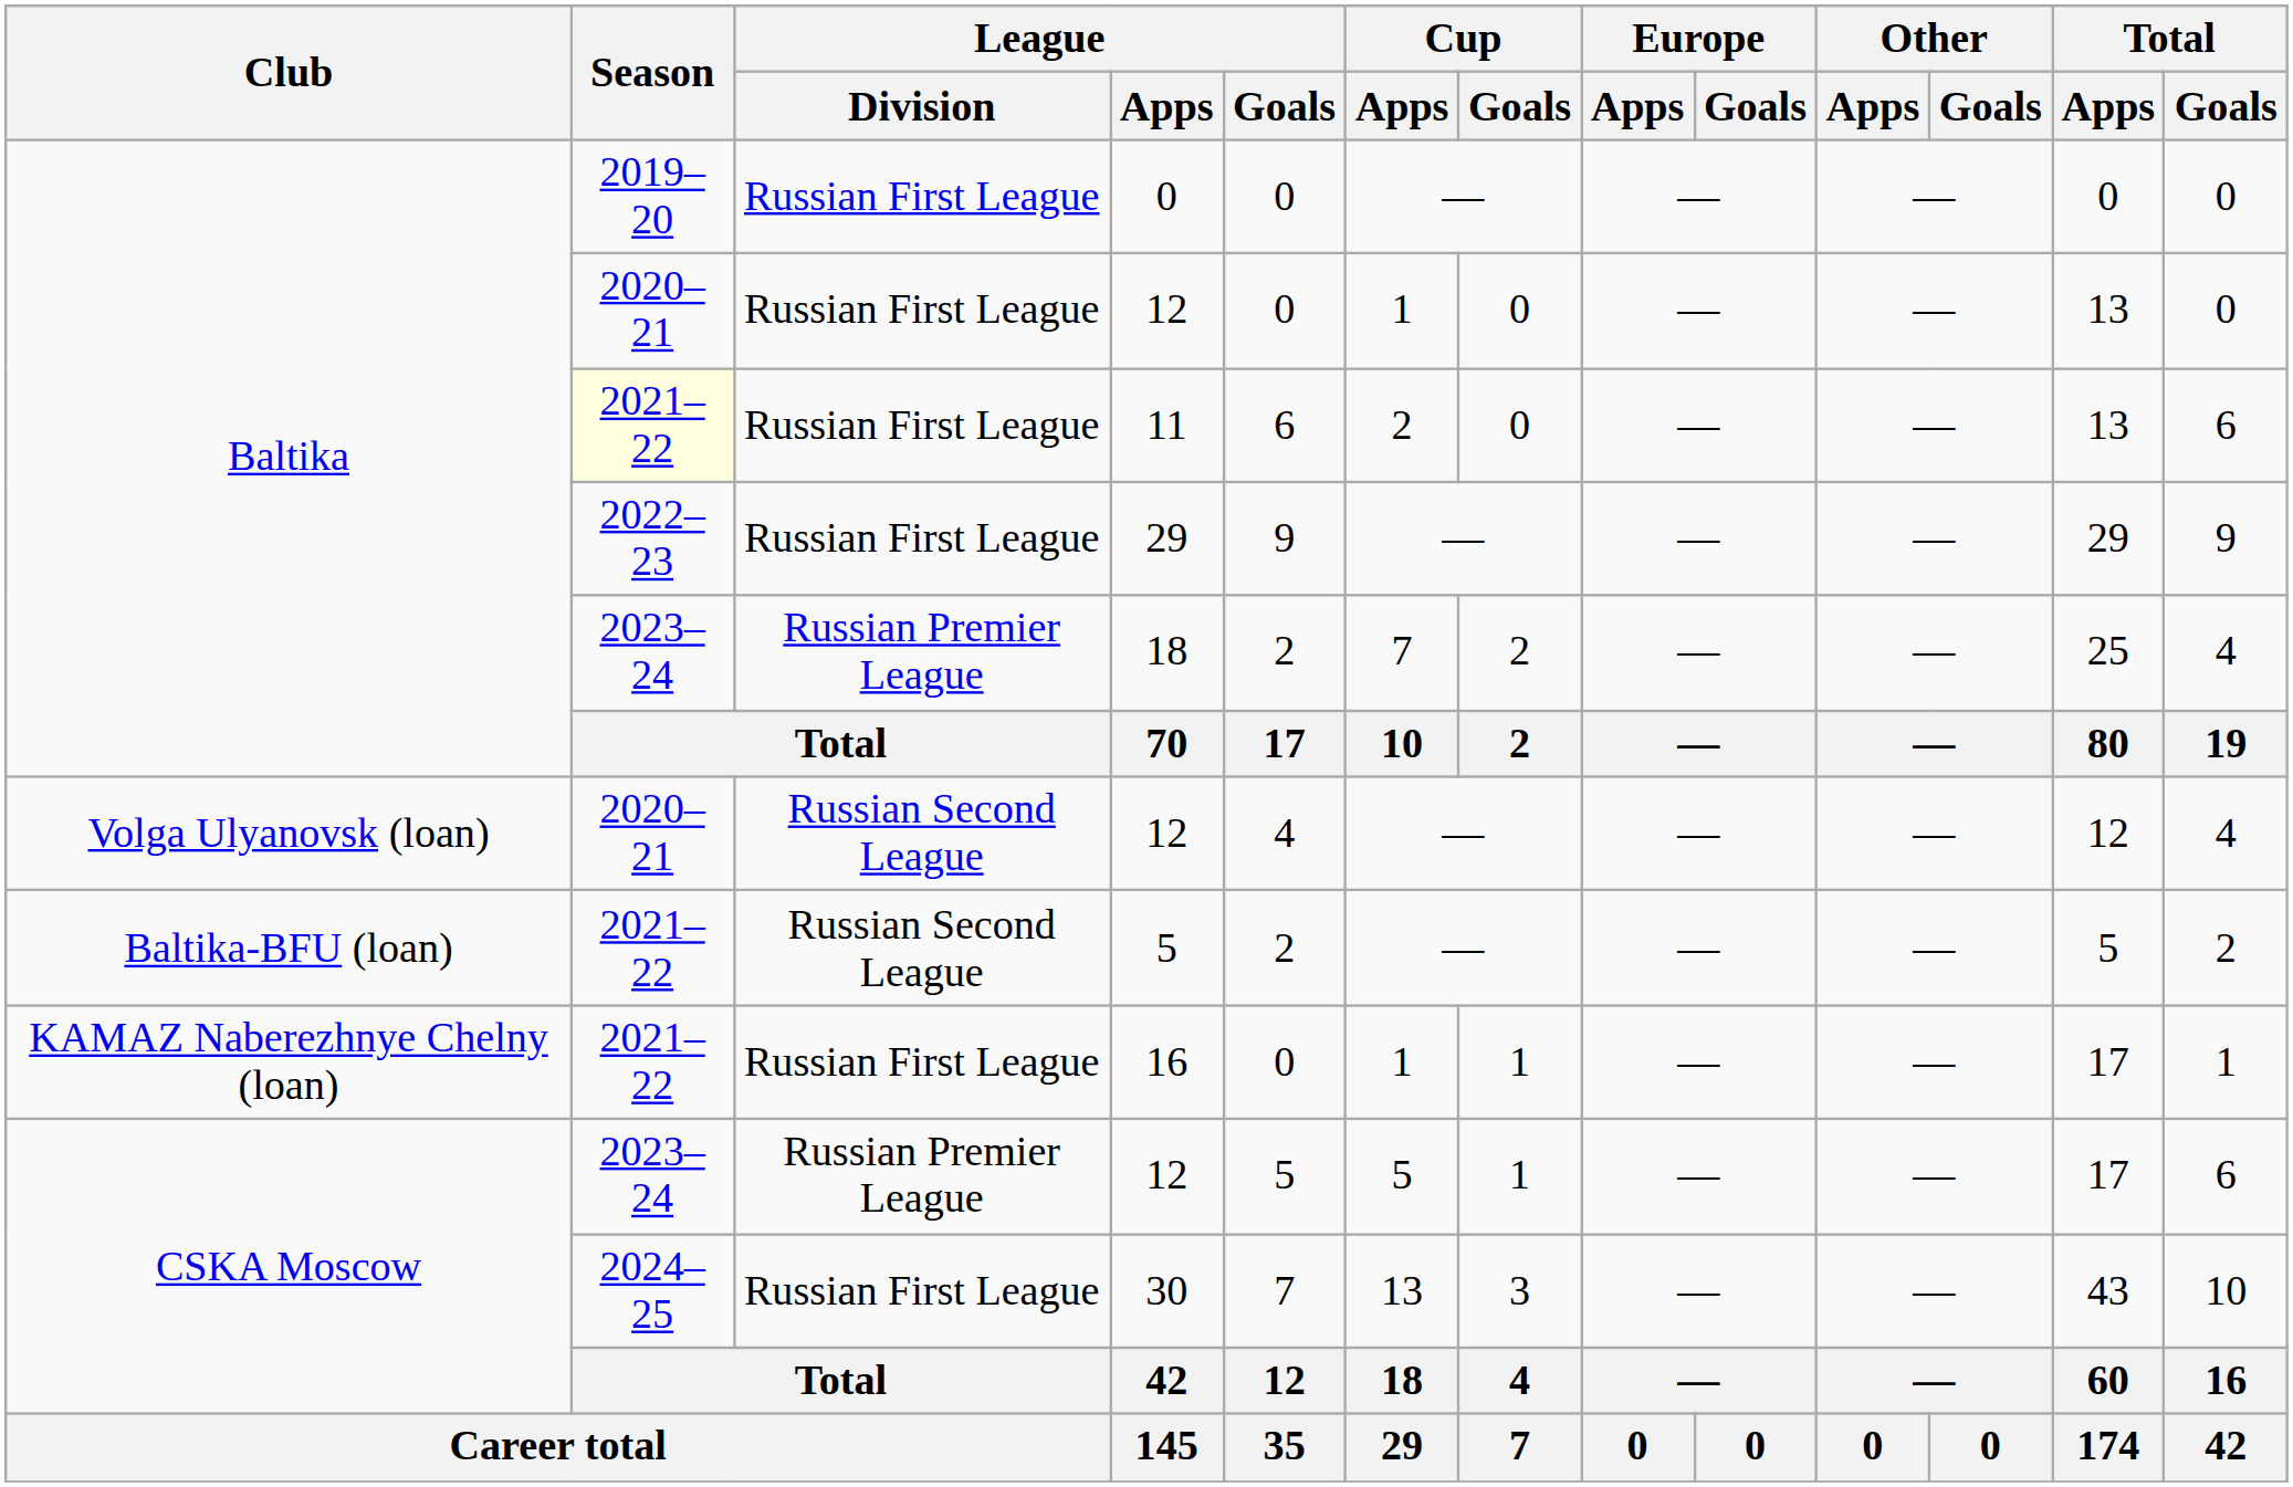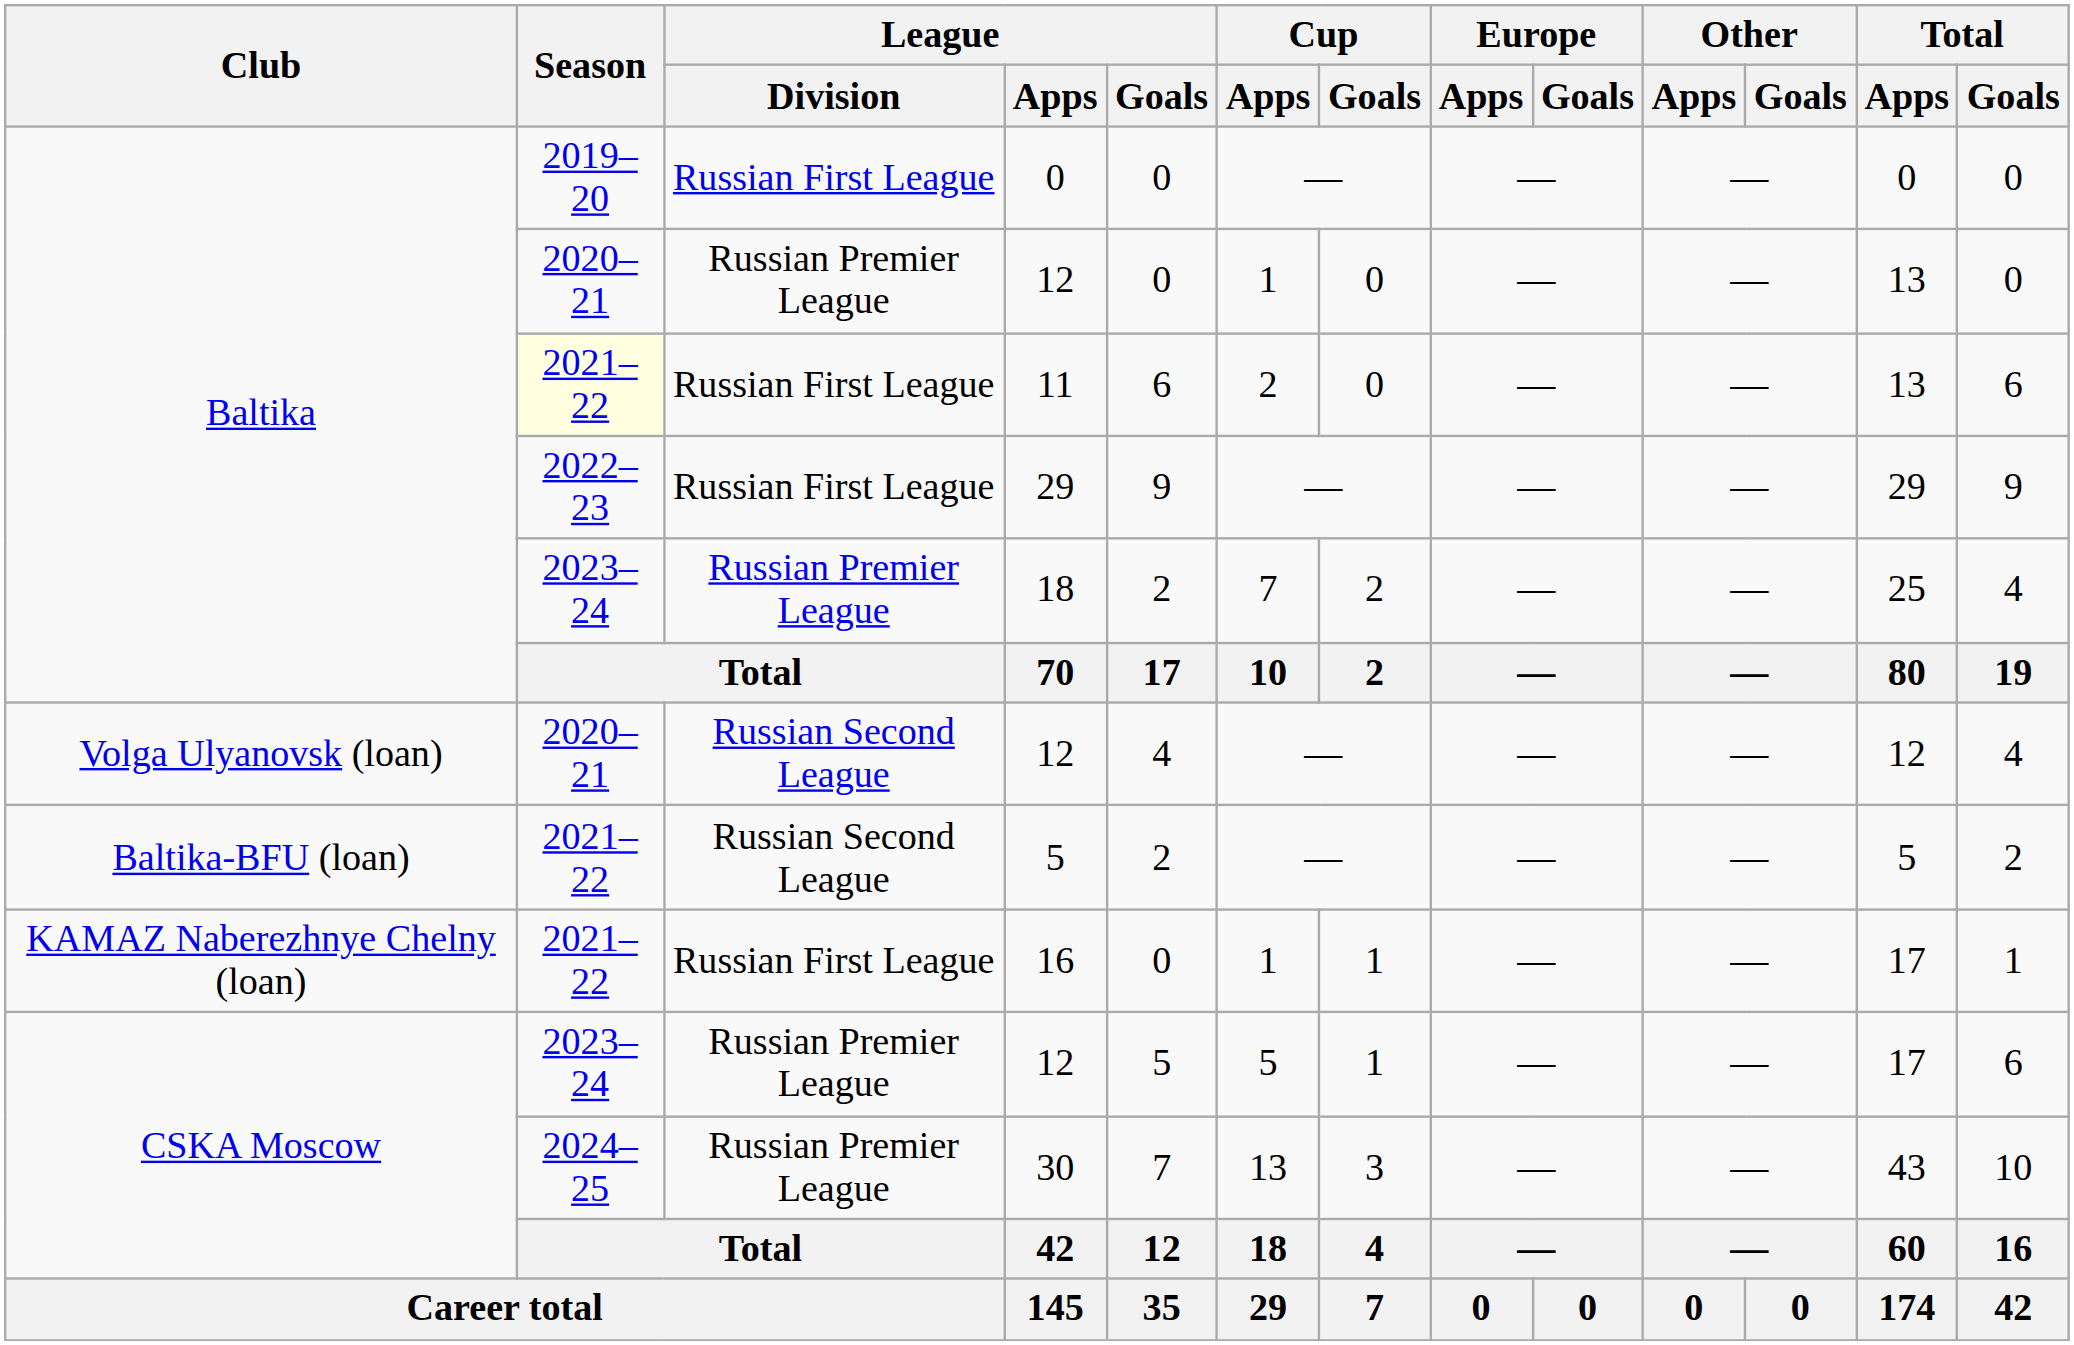Baltika / 12 | League / Division: Russian First League -> Russian Premier League
30 | League / Division: Russian First League -> Russian Premier League
